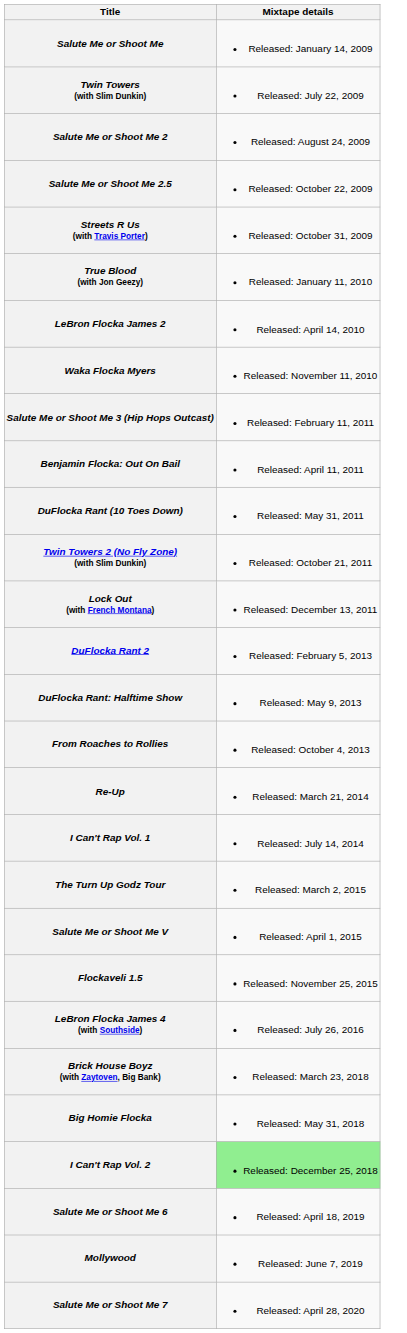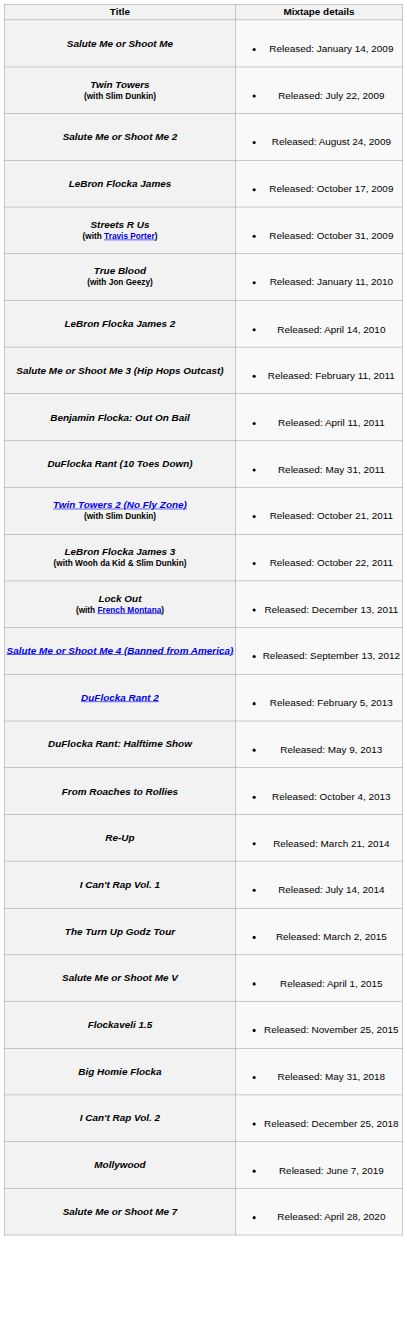+ row: LeBron Flocka James | Released: October 17, 2009
- row: Salute Me or Shoot Me 2.5 | Released: October 22, 2009
- row: Waka Flocka Myers | Released: November 11, 2010
+ row: LeBron Flocka James 3 (with Wooh da Kid & Slim Dunkin) | Released: October 22, 2011
+ row: Salute Me or Shoot Me 4 (Banned from America) | Released: September 13, 2012
- row: LeBron Flocka James 4 (with Southside) | Released: July 26, 2016
- row: Brick House Boyz (with Zaytoven, Big Bank) | Released: March 23, 2018
I Can't Rap Vol. 2 | Mixtape details: lightgreen background -> no background
- row: Salute Me or Shoot Me 6 | Released: April 18, 2019
